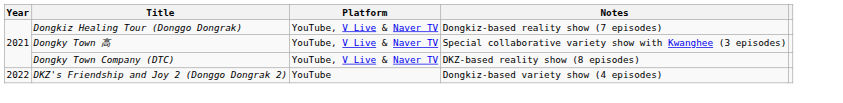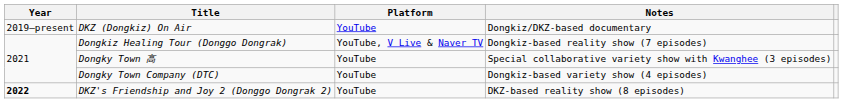+ row: 2019–present | DKZ (Dongkiz) On Air | YouTube | Dongkiz/DKZ-based documentary
Dongky Town 高 | Platform: YouTube, V Live & Naver TV -> YouTube
Dongky Town Company (DTC) | Platform: YouTube, V Live & Naver TV -> YouTube
Dongky Town Company (DTC) | Notes: DKZ-based reality show (8 episodes) -> Dongkiz-based variety show (4 episodes)
DKZ's Friendship and Joy 2 (Donggo Dongrak 2) | Year: normal -> bold
DKZ's Friendship and Joy 2 (Donggo Dongrak 2) | Notes: Dongkiz-based variety show (4 episodes) -> DKZ-based reality show (8 episodes)
